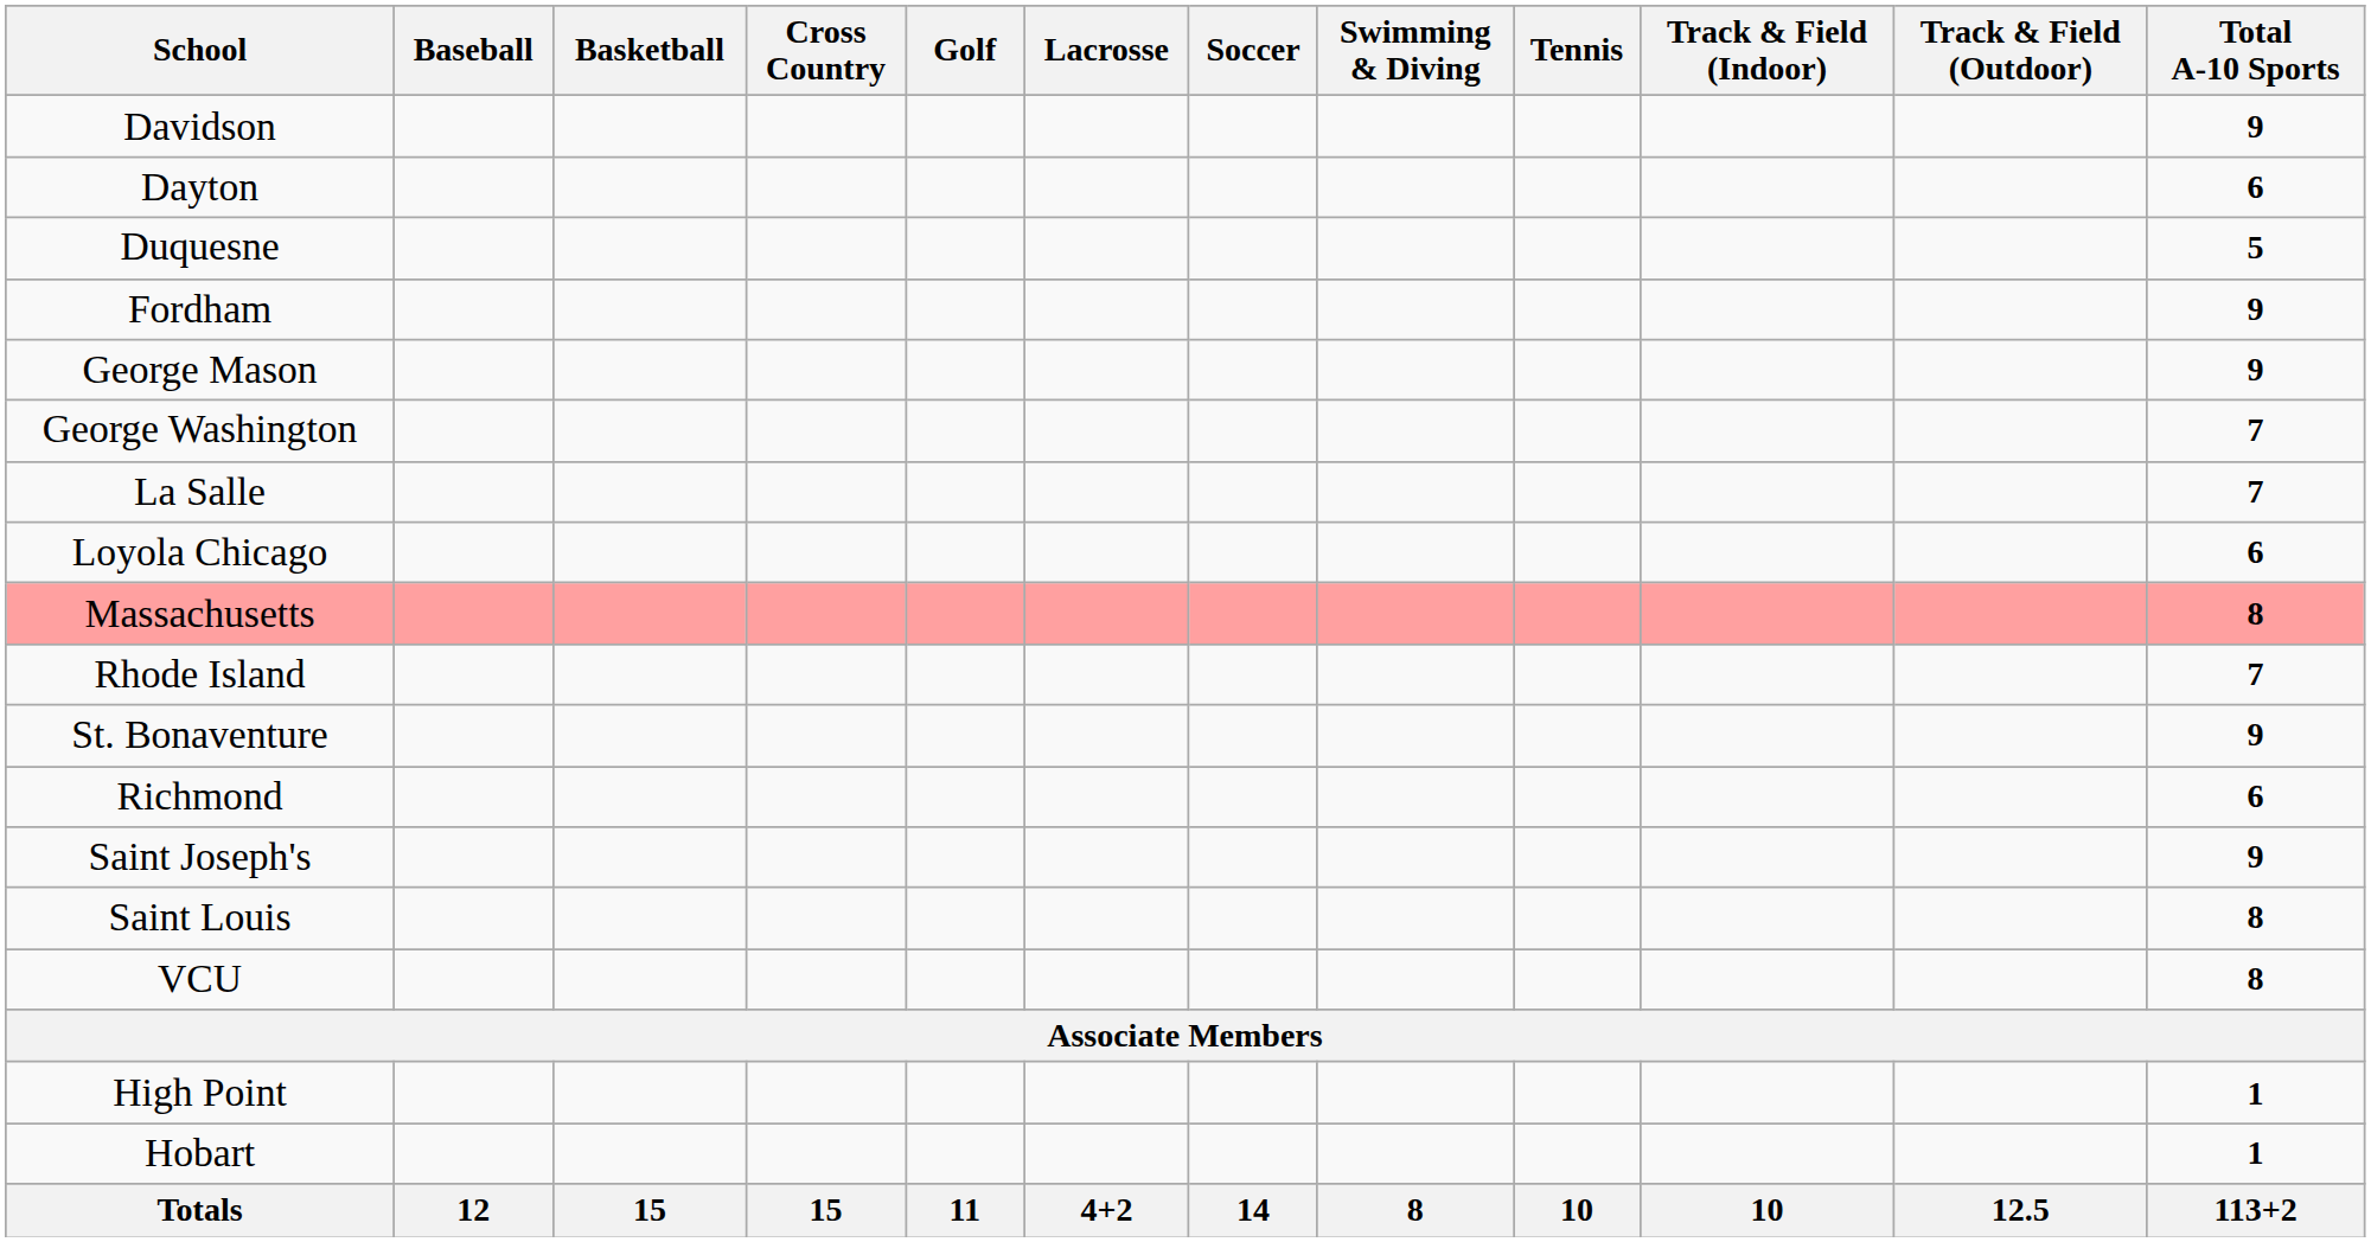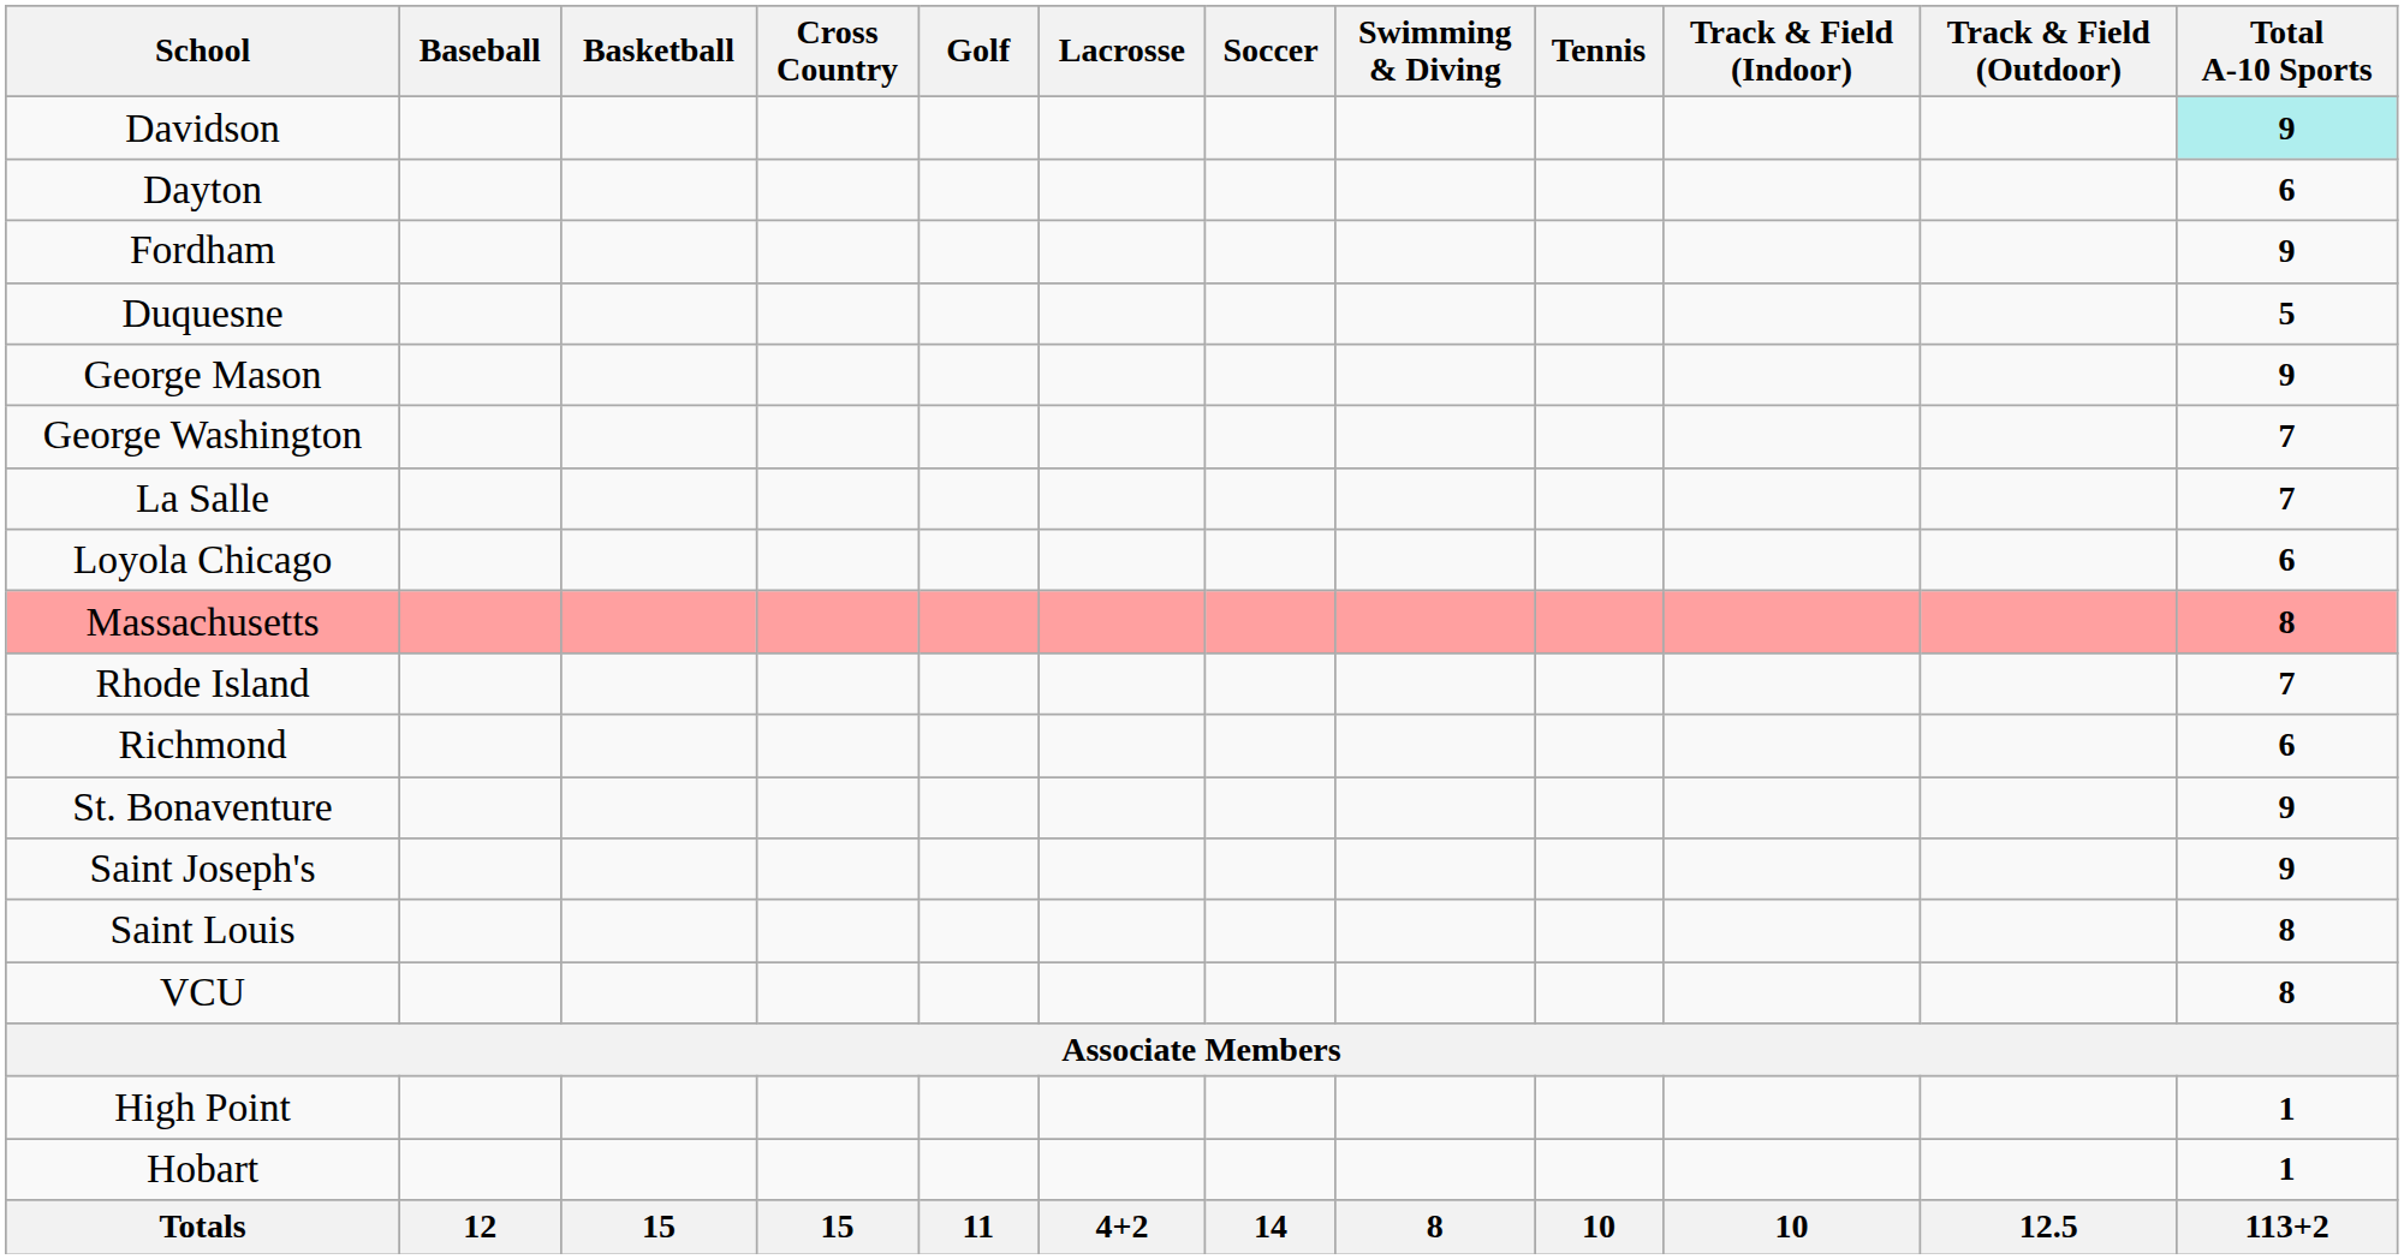Davidson | Total A-10 Sports: no background -> paleturquoise background
rows swapped: Duquesne <-> Fordham
rows swapped: Richmond <-> St. Bonaventure
